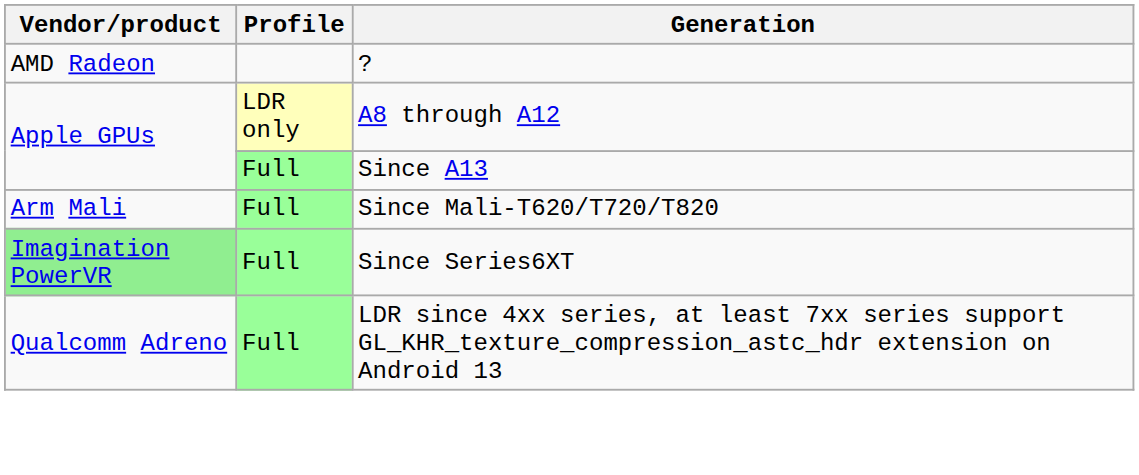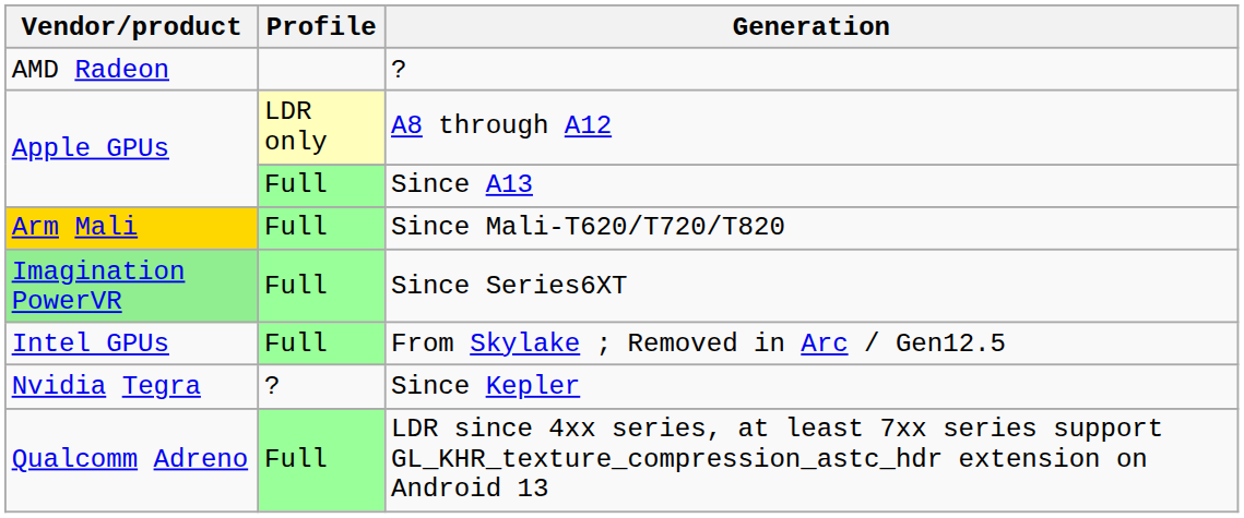Since Mali-T620/T720/T820 | Vendor/product: no background -> gold background
+ row: Intel GPUs | Full | From Skylake ; Removed in Arc / Gen12.5
+ row: Nvidia Tegra | ? | Since Kepler
